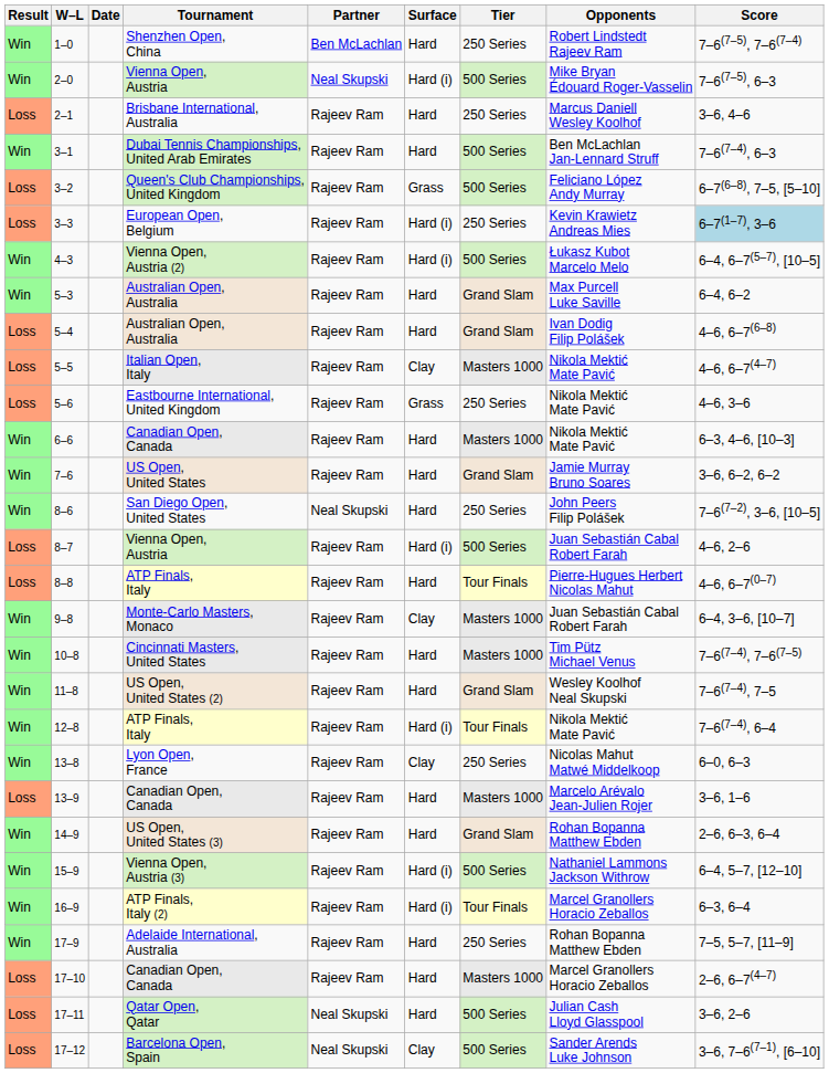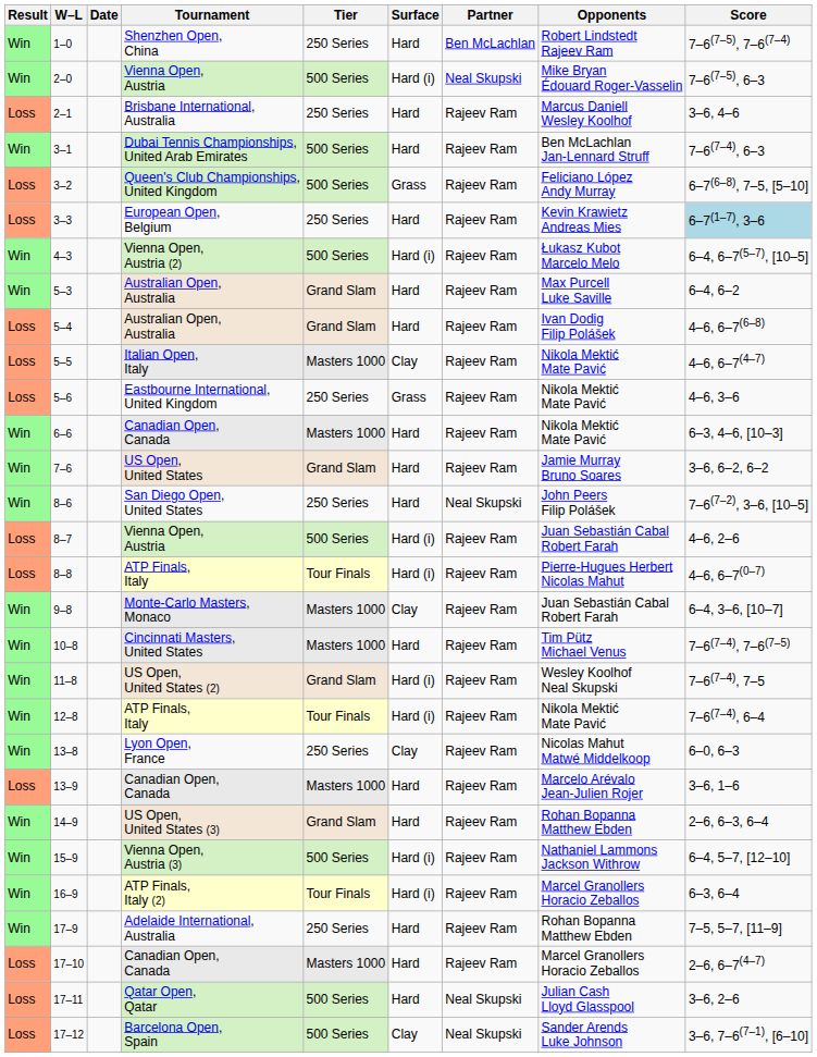columns swapped: Tier <-> Partner
3–3 | Surface: Hard (i) -> Hard
8–8 | Surface: Hard -> Hard (i)
11–8 | Surface: Hard -> Hard (i)
